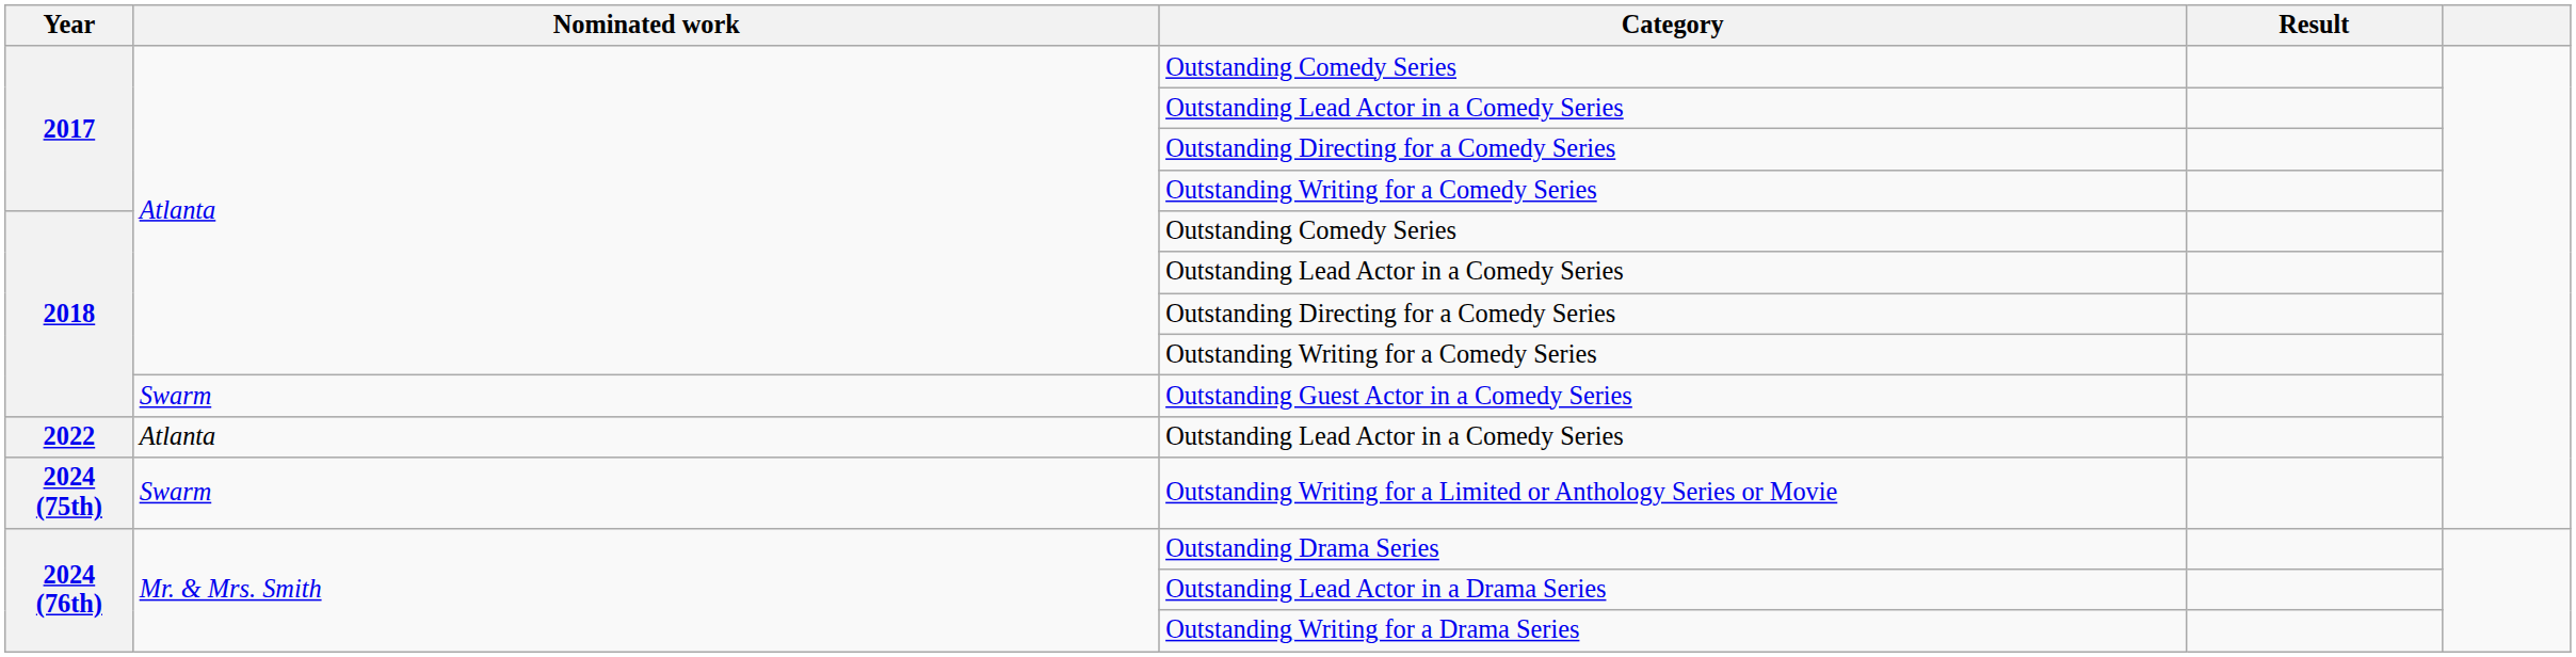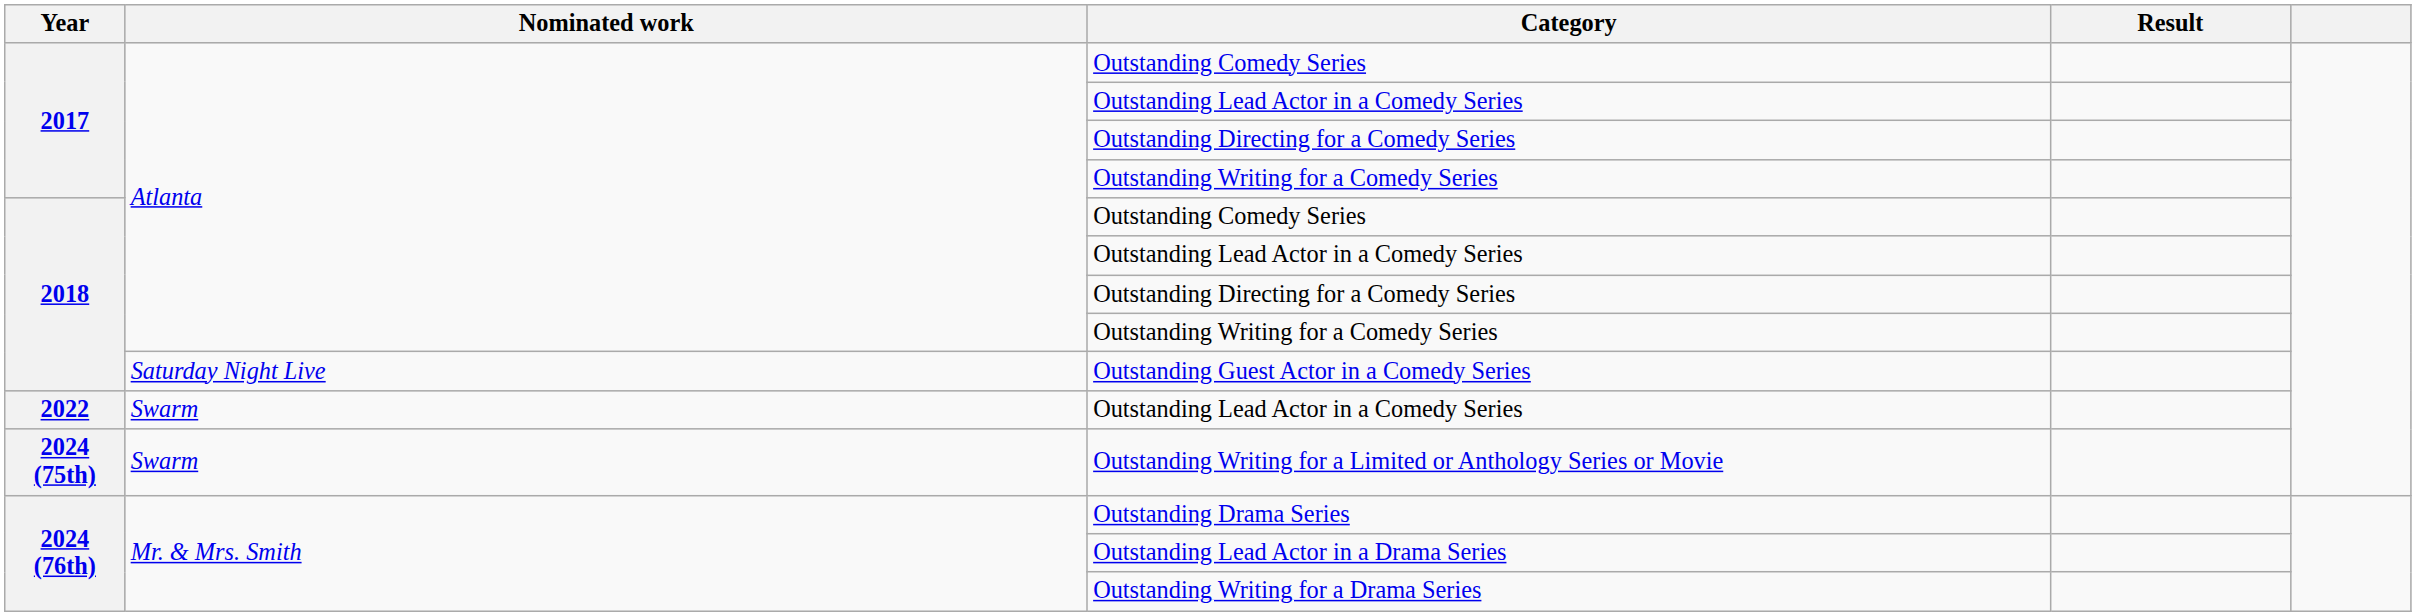Outstanding Guest Actor in a Comedy Series | Nominated work: Swarm -> Saturday Night Live
2022 / Outstanding Lead Actor in a Comedy Series | Nominated work: Atlanta -> Swarm
